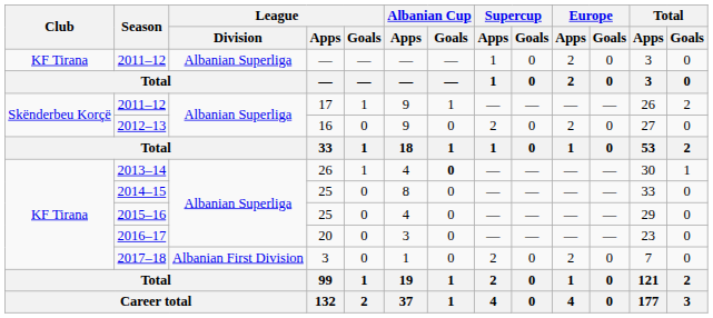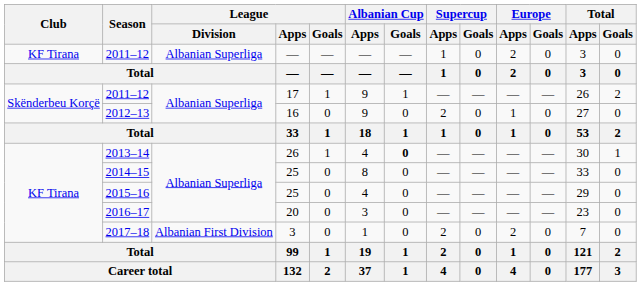2012–13 | Europe / Apps: 2 -> 1
